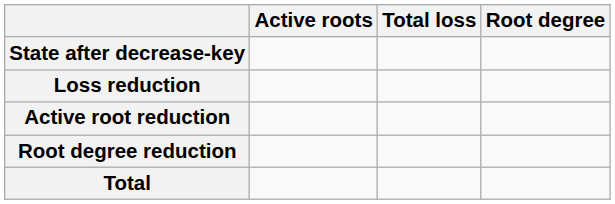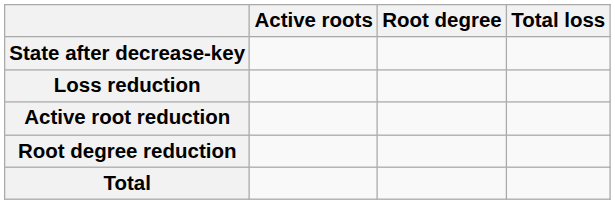columns swapped: Total loss <-> Root degree
